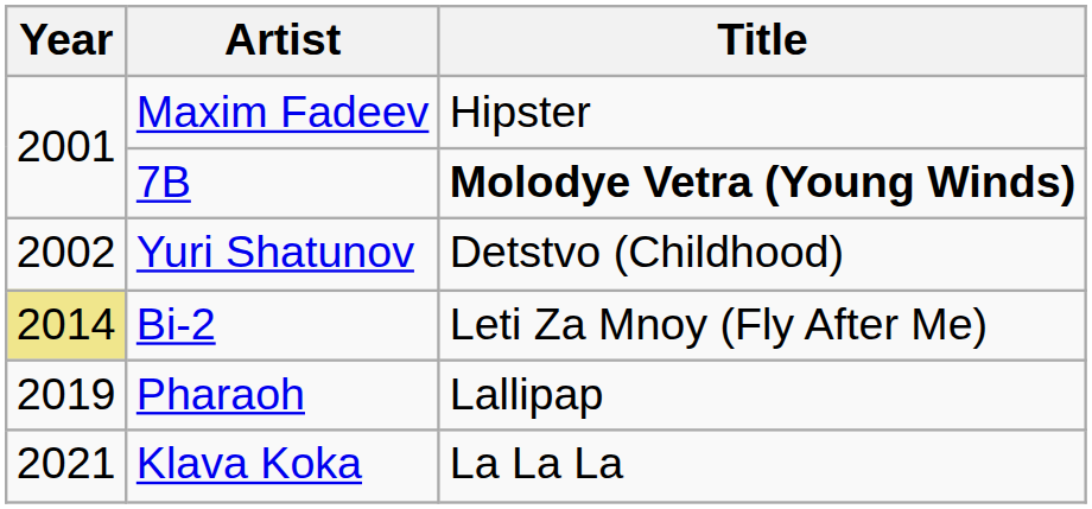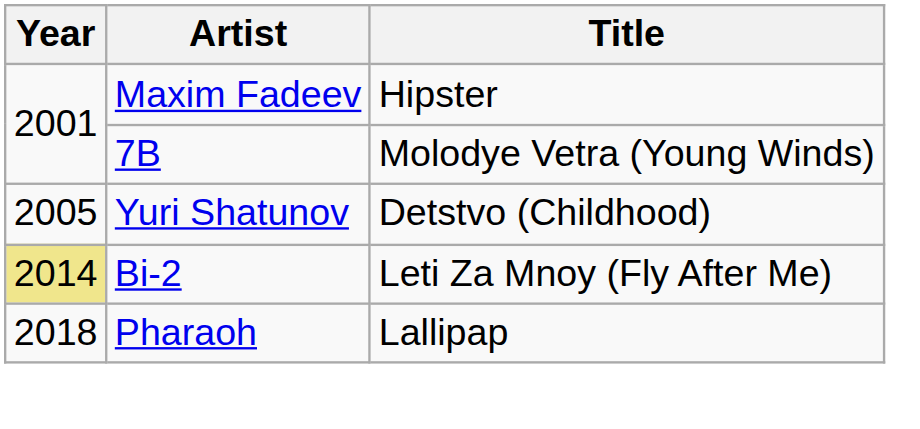7B | Title: bold -> normal
Yuri Shatunov | Year: 2002 -> 2005
Pharaoh | Year: 2019 -> 2018
- row: 2021 | Klava Koka | La La La
